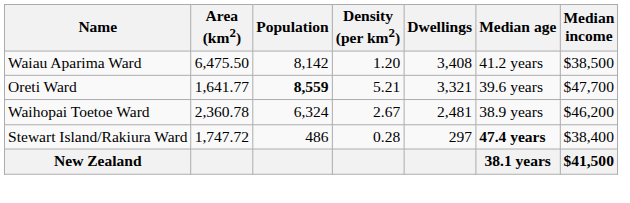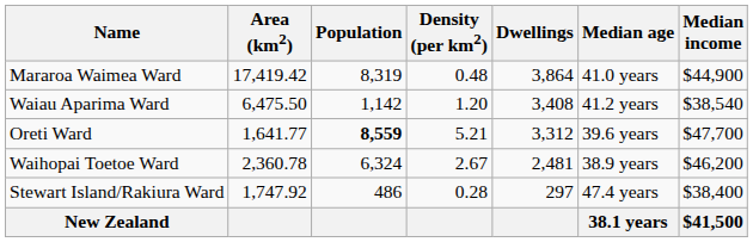+ row: Mararoa Waimea Ward | 17,419.42 | 8,319 | 0.48 | 3,864 | 41.0 years | $44,900
Waiau Aparima Ward | Population: 8,142 -> 1,142
Waiau Aparima Ward | Median income: $38,500 -> $38,540
Oreti Ward | Dwellings: 3,321 -> 3,312
Stewart Island/Rakiura Ward | Area (km2): 1,747.72 -> 1,747.92
Stewart Island/Rakiura Ward | Median age: bold -> normal
